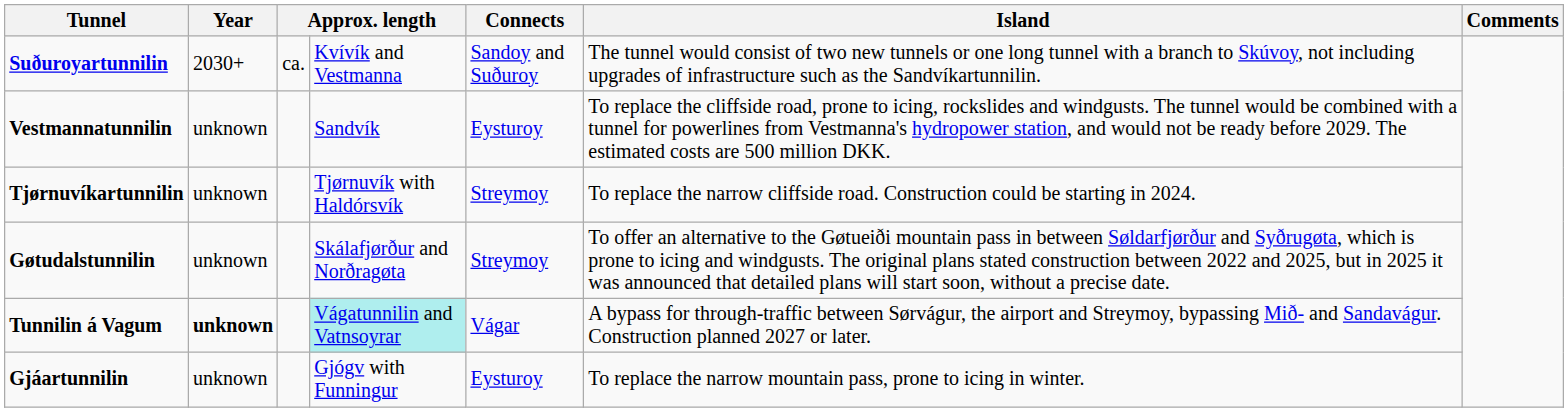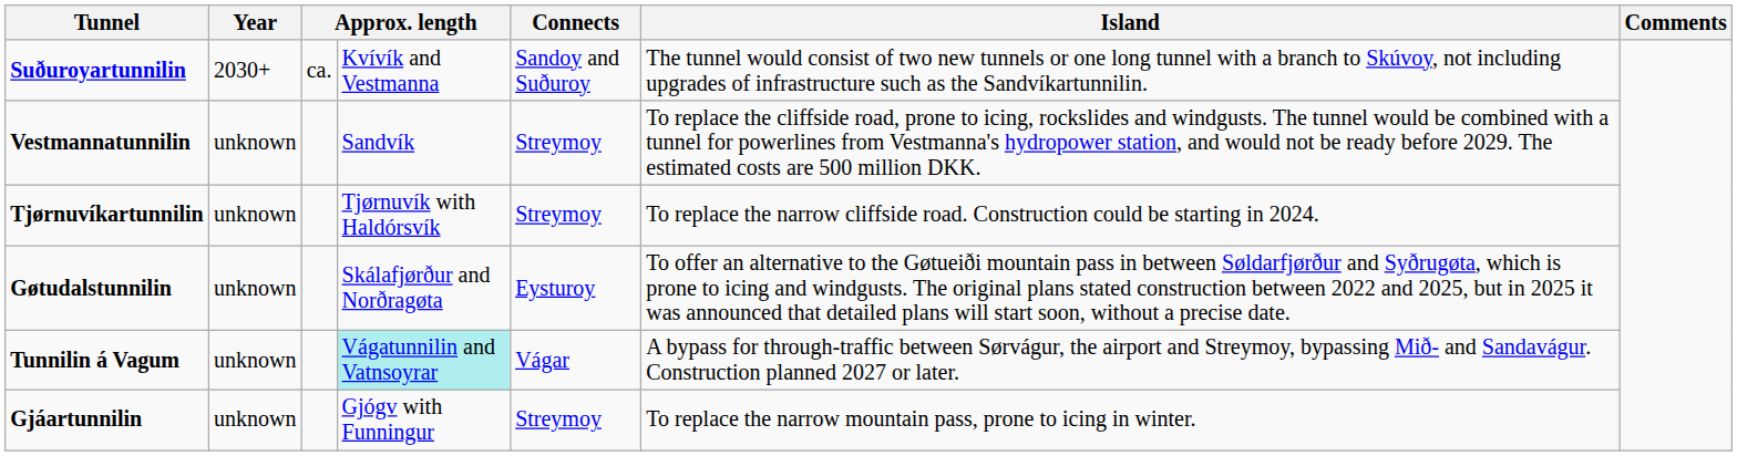Vestmannatunnilin | Connects: Eysturoy -> Streymoy
Gøtudalstunnilin | Connects: Streymoy -> Eysturoy
Tunnilin á Vagum | Year: bold -> normal
Gjáartunnilin | Connects: Eysturoy -> Streymoy
